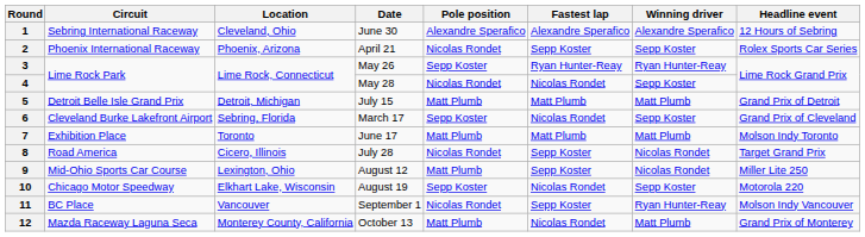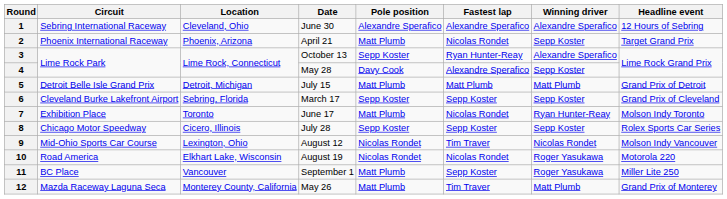2 | Pole position: Nicolas Rondet -> Matt Plumb
2 | Fastest lap: Sepp Koster -> Nicolas Rondet
2 | Headline event: Rolex Sports Car Series -> Target Grand Prix
3 | Date: May 26 -> October 13
3 | Winning driver: Ryan Hunter-Reay -> Alexandre Sperafico
4 | Pole position: Nicolas Rondet -> Davy Cook
4 | Fastest lap: Nicolas Rondet -> Alexandre Sperafico
6 | Fastest lap: Nicolas Rondet -> Sepp Koster
7 | Fastest lap: Matt Plumb -> Nicolas Rondet
7 | Winning driver: Matt Plumb -> Ryan Hunter-Reay
8 | Circuit: Road America -> Chicago Motor Speedway
8 | Pole position: Nicolas Rondet -> Sepp Koster
8 | Winning driver: Nicolas Rondet -> Sepp Koster
8 | Headline event: Target Grand Prix -> Rolex Sports Car Series
9 | Pole position: Matt Plumb -> Nicolas Rondet
9 | Fastest lap: Sepp Koster -> Tim Traver
9 | Headline event: Miller Lite 250 -> Molson Indy Vancouver
10 | Circuit: Chicago Motor Speedway -> Road America
10 | Pole position: Sepp Koster -> Nicolas Rondet
10 | Winning driver: Sepp Koster -> Roger Yasukawa
11 | Pole position: Nicolas Rondet -> Matt Plumb
11 | Winning driver: Ryan Hunter-Reay -> Roger Yasukawa
11 | Headline event: Molson Indy Vancouver -> Miller Lite 250
12 | Date: October 13 -> May 26
12 | Fastest lap: Nicolas Rondet -> Tim Traver
